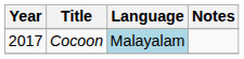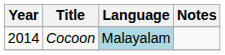Cocoon | Year: 2017 -> 2014
